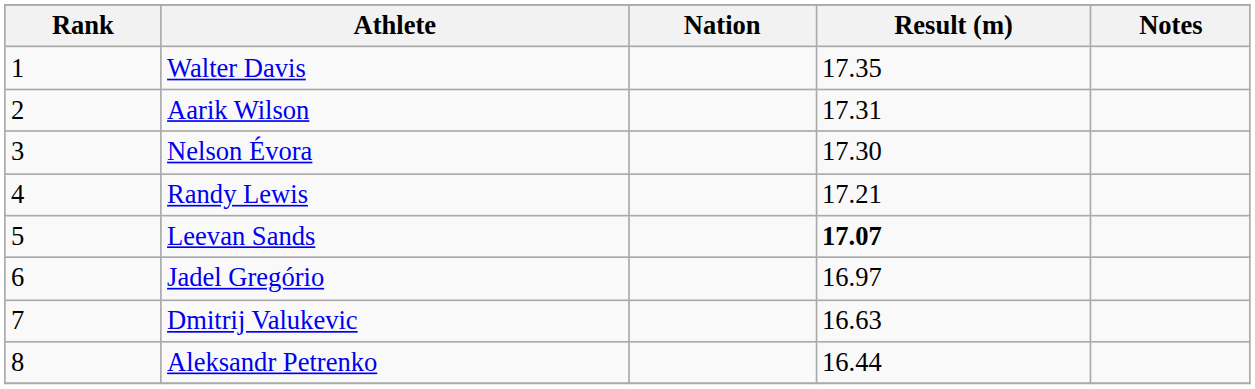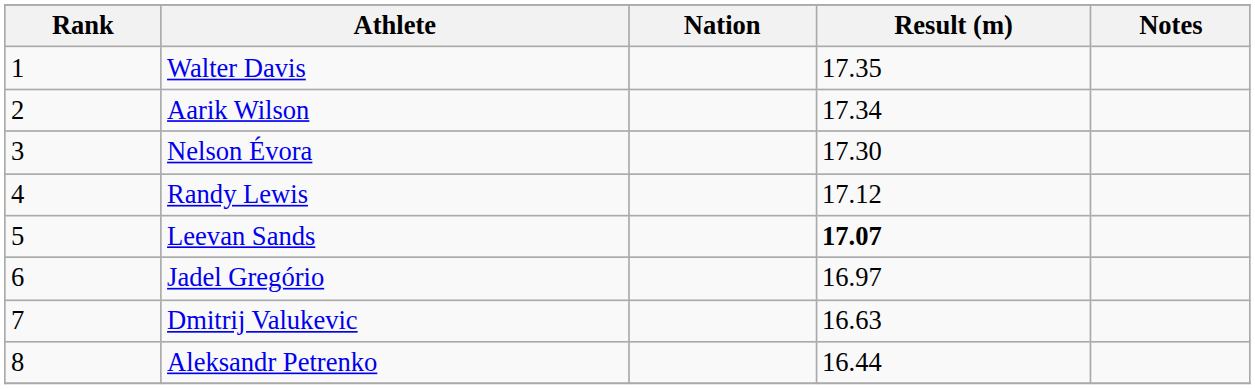Aarik Wilson | Result (m): 17.31 -> 17.34
Randy Lewis | Result (m): 17.21 -> 17.12
